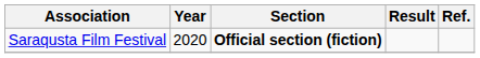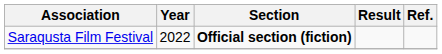Saraqusta Film Festival | Year: 2020 -> 2022
